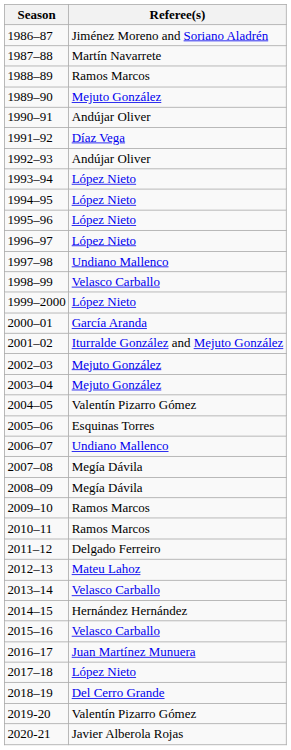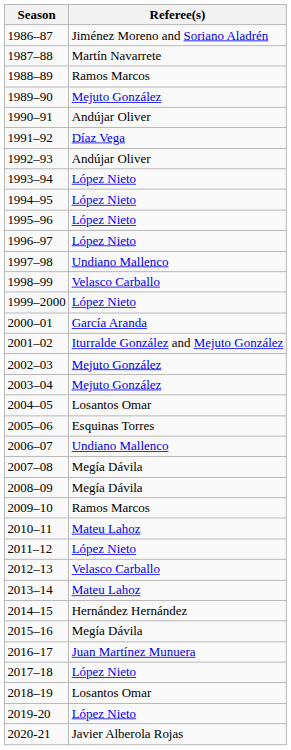2004–05 | Referee(s): Valentín Pizarro Gómez -> Losantos Omar
2010–11 | Referee(s): Ramos Marcos -> Mateu Lahoz
2011–12 | Referee(s): Delgado Ferreiro -> López Nieto
2012–13 | Referee(s): Mateu Lahoz -> Velasco Carballo
2013–14 | Referee(s): Velasco Carballo -> Mateu Lahoz
2015–16 | Referee(s): Velasco Carballo -> Megía Dávila
2018–19 | Referee(s): Del Cerro Grande -> Losantos Omar
2019-20 | Referee(s): Valentín Pizarro Gómez -> López Nieto
